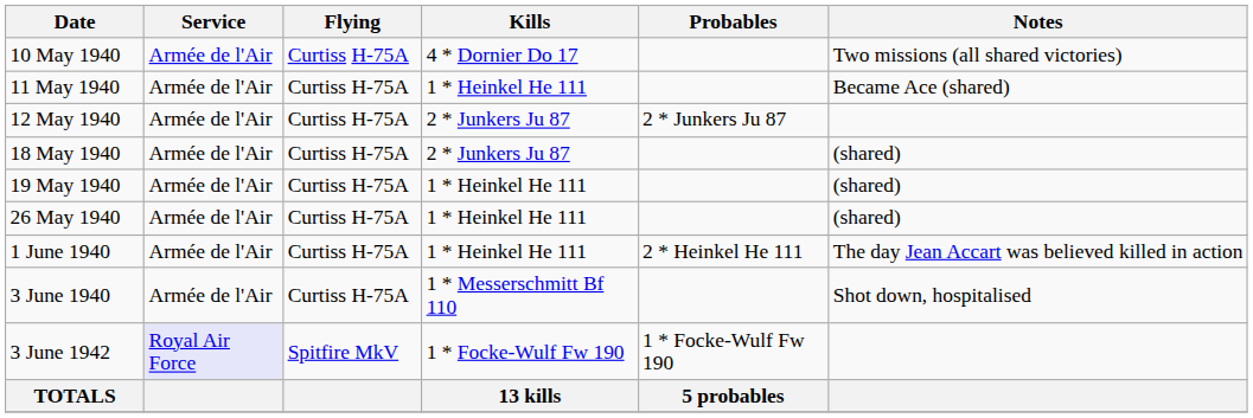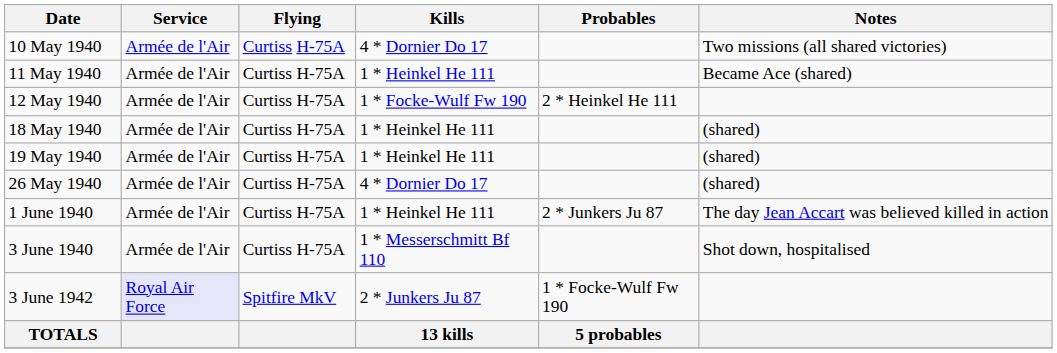12 May 1940 | Kills: 2 * Junkers Ju 87 -> 1 * Focke-Wulf Fw 190
12 May 1940 | Probables: 2 * Junkers Ju 87 -> 2 * Heinkel He 111
18 May 1940 | Kills: 2 * Junkers Ju 87 -> 1 * Heinkel He 111
26 May 1940 | Kills: 1 * Heinkel He 111 -> 4 * Dornier Do 17
1 June 1940 | Probables: 2 * Heinkel He 111 -> 2 * Junkers Ju 87
3 June 1942 | Kills: 1 * Focke-Wulf Fw 190 -> 2 * Junkers Ju 87
